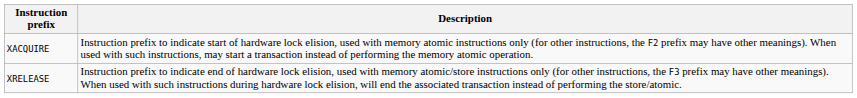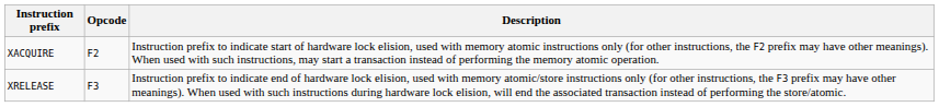+ column: Opcode | F2 | F3
